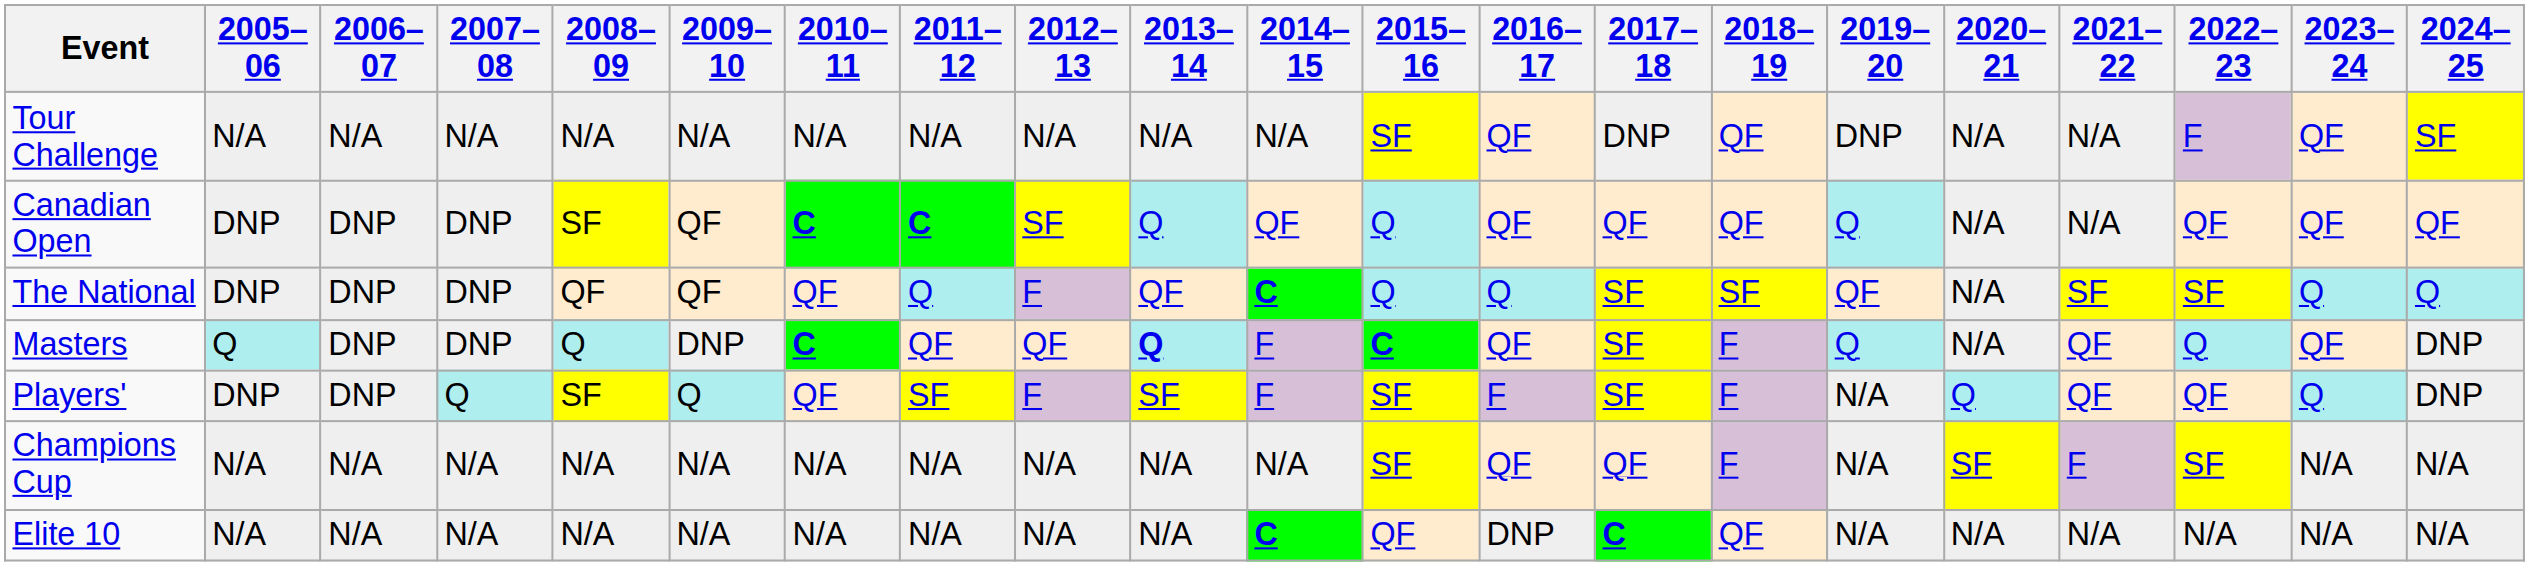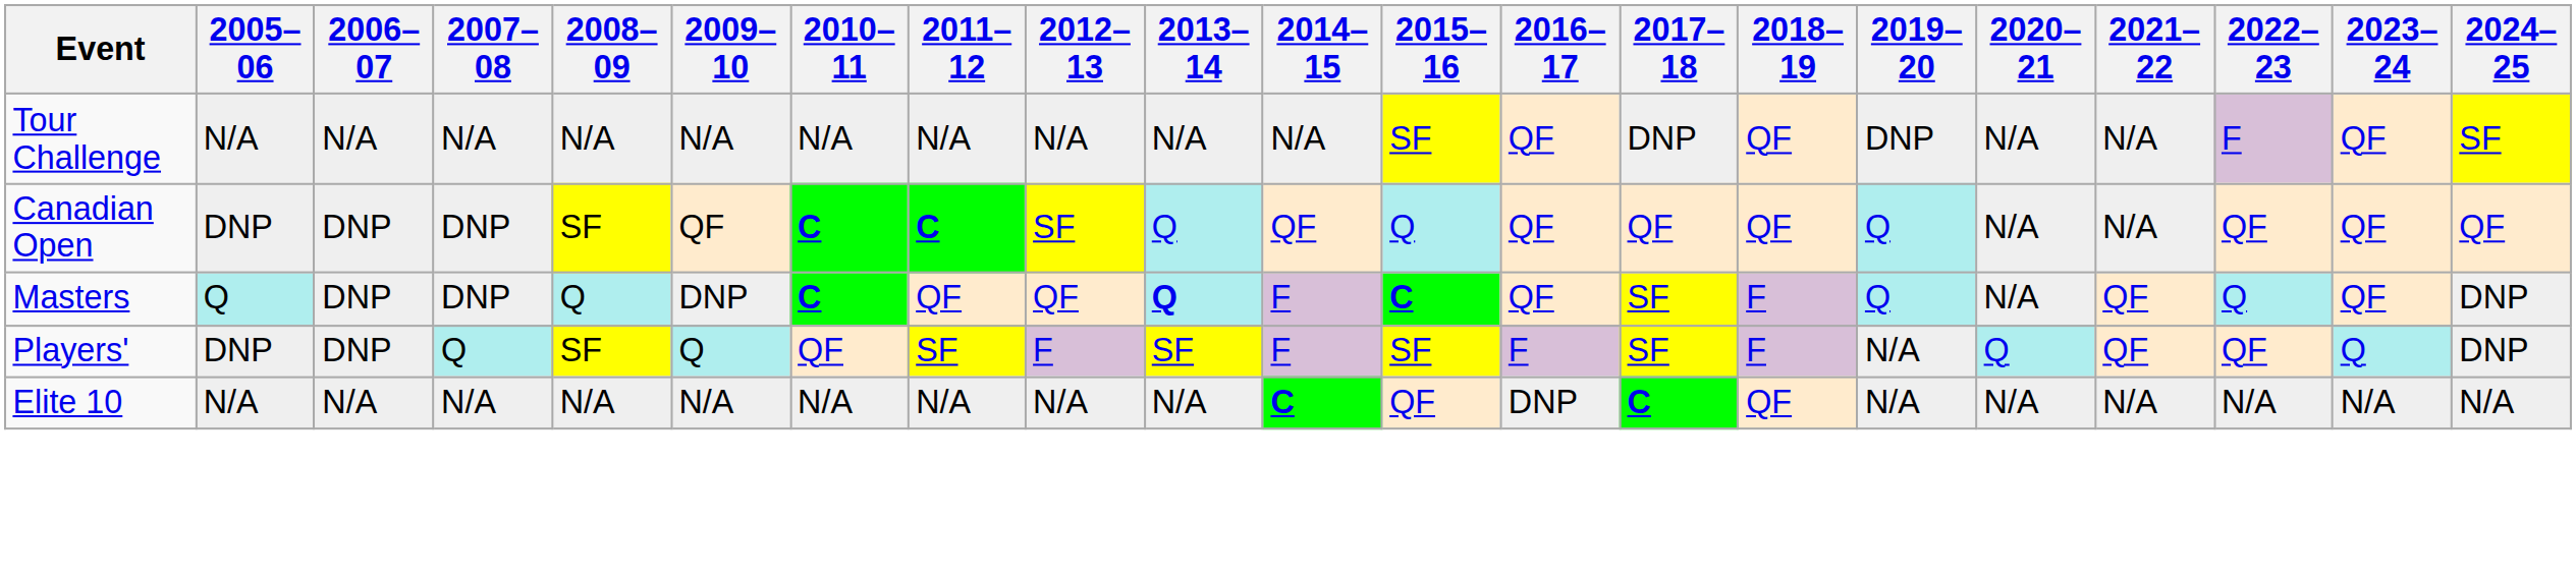- row: The National | DNP | DNP | DNP | QF | QF | QF | Q | F | QF | C | Q | Q | SF | SF | QF | N/A | SF | SF | Q | Q
- row: Champions Cup | N/A | N/A | N/A | N/A | N/A | N/A | N/A | N/A | N/A | N/A | SF | QF | QF | F | N/A | SF | F | SF | N/A | N/A
